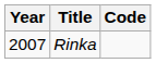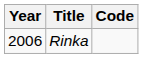Rinka | Year: 2007 -> 2006
